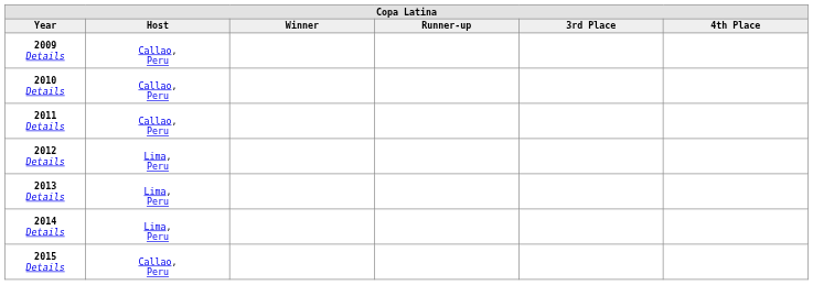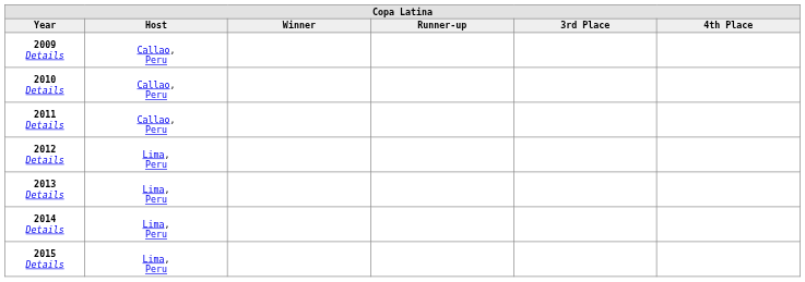2015 Details | Host: Callao, Peru -> Lima, Peru
